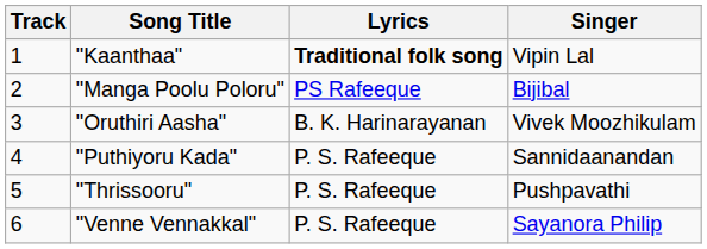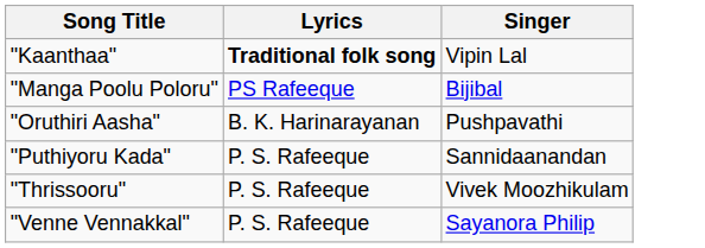- column: Track | 1 | 2 | 3 | 4 | 5 | 6
"Oruthiri Aasha" | Singer: Vivek Moozhikulam -> Pushpavathi
"Thrissooru" | Singer: Pushpavathi -> Vivek Moozhikulam
